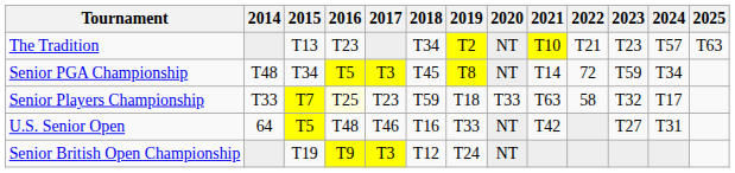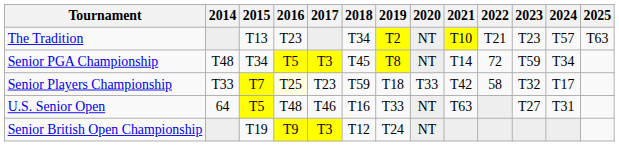Senior Players Championship | 2021: T63 -> T42
U.S. Senior Open | 2021: T42 -> T63
